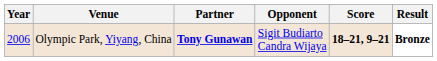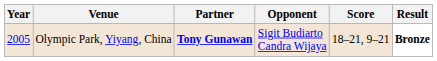Olympic Park, Yiyang, China | Year: 2006 -> 2005
Olympic Park, Yiyang, China | Score: bold -> normal
